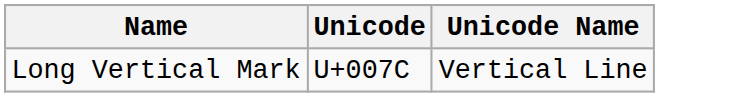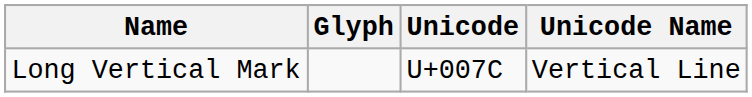+ column: Glyph
